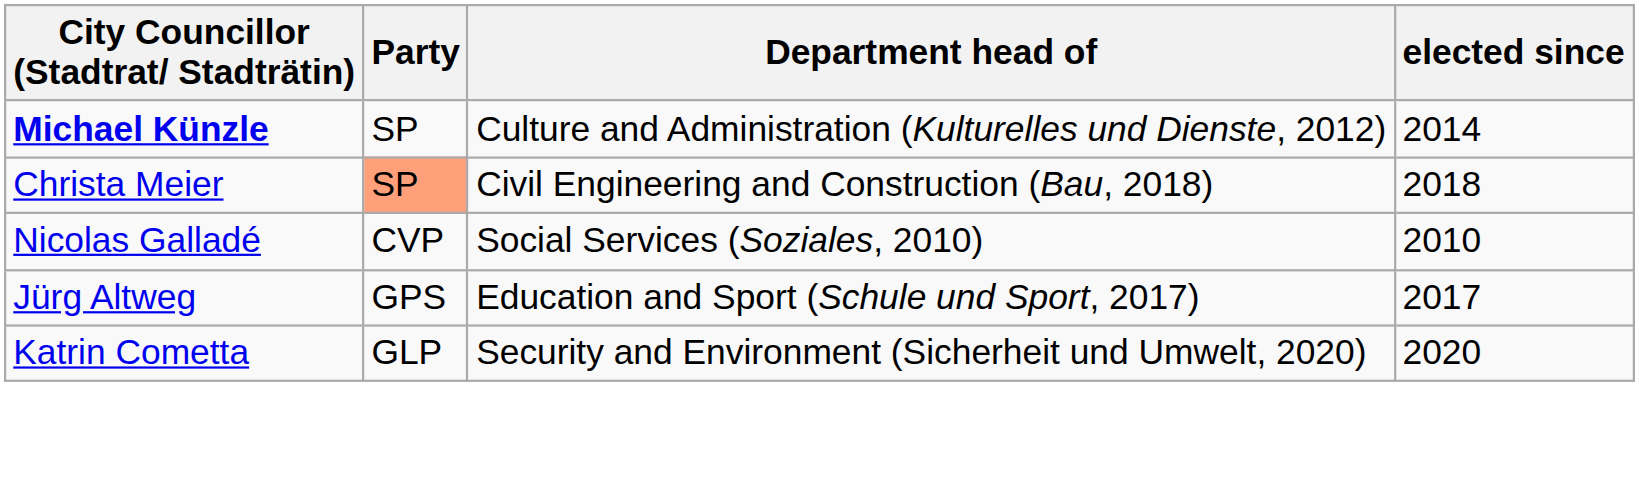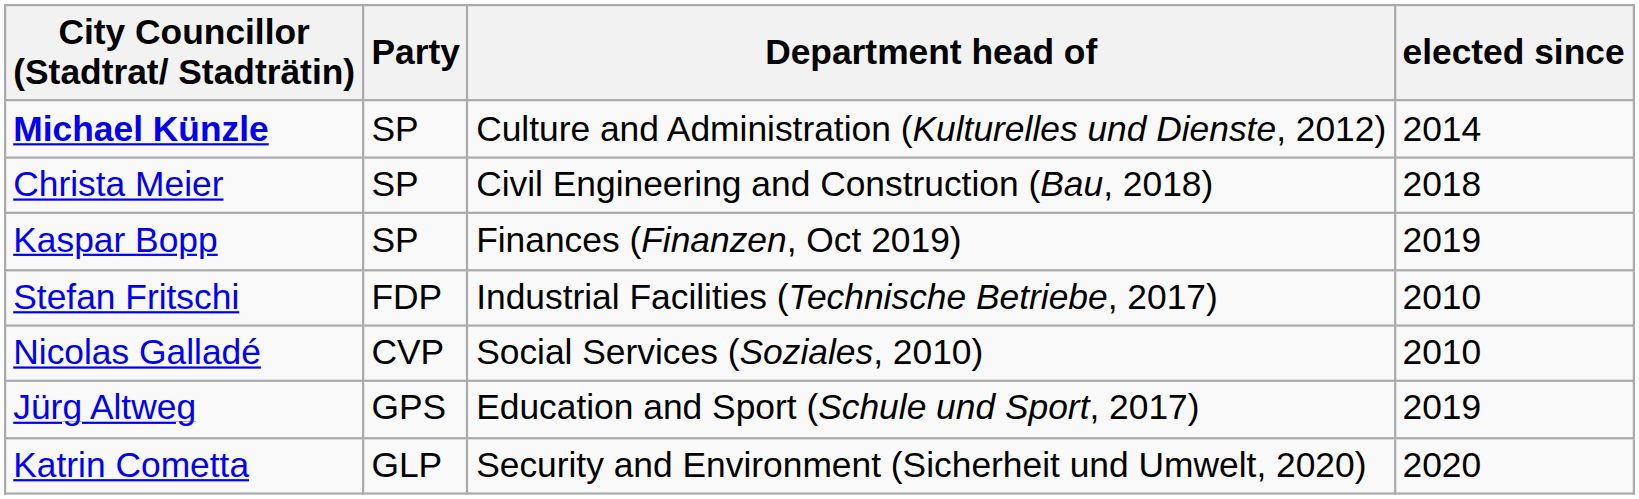Christa Meier | Party: lightsalmon background -> no background
+ row: Kaspar Bopp | SP | Finances (Finanzen, Oct 2019) | 2019
+ row: Stefan Fritschi | FDP | Industrial Facilities (Technische Betriebe, 2017) | 2010
Jürg Altweg | elected since: 2017 -> 2019
